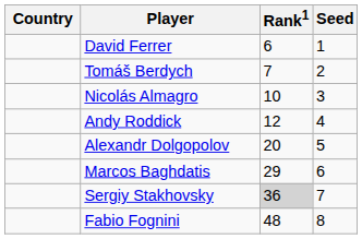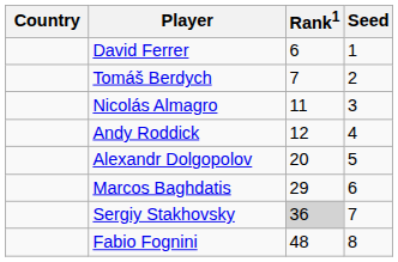Nicolás Almagro | Rank1: 10 -> 11
